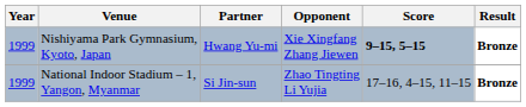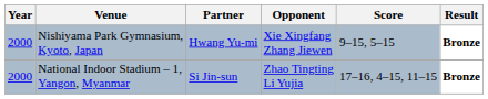Nishiyama Park Gymnasium, Kyoto, Japan | Year: 1999 -> 2000
Nishiyama Park Gymnasium, Kyoto, Japan | Score: bold -> normal
National Indoor Stadium – 1, Yangon, Myanmar | Year: 1999 -> 2000
